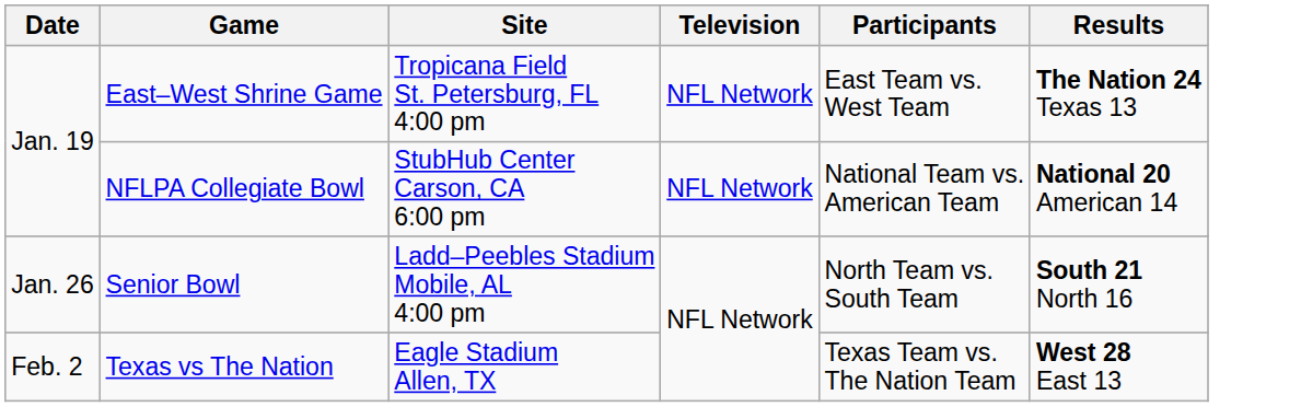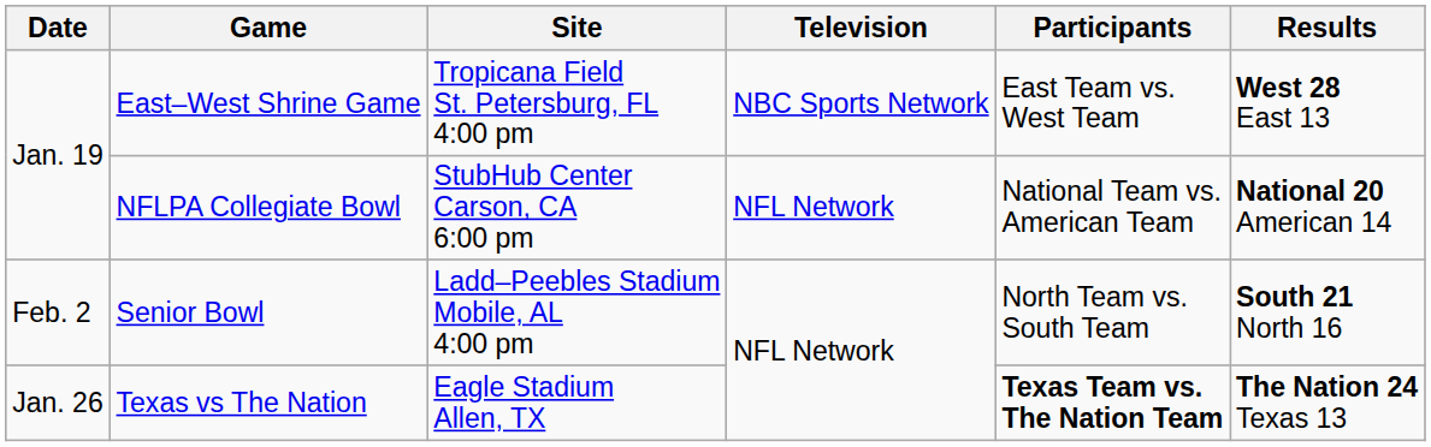East–West Shrine Game | Television: NFL Network -> NBC Sports Network
East–West Shrine Game | Results: The Nation 24 Texas 13 -> West 28 East 13
Senior Bowl | Date: Jan. 26 -> Feb. 2
Texas vs The Nation | Date: Feb. 2 -> Jan. 26
Texas vs The Nation | Participants: normal -> bold
Texas vs The Nation | Results: West 28 East 13 -> The Nation 24 Texas 13
